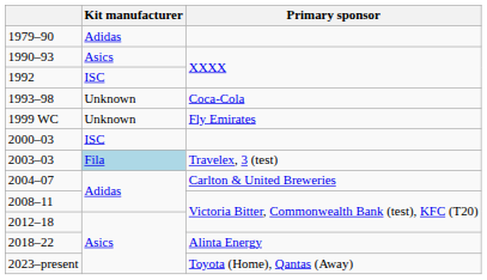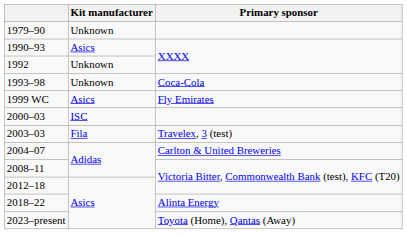1979–90 | Kit manufacturer: Adidas -> Unknown
1992 | Kit manufacturer: ISC -> Unknown
1999 WC | Kit manufacturer: Unknown -> Asics
2003–03 | Kit manufacturer: lightblue background -> no background
